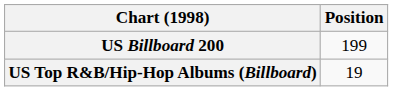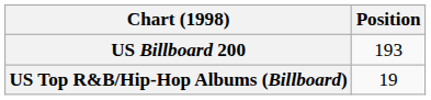US Billboard 200 | Position: 199 -> 193
